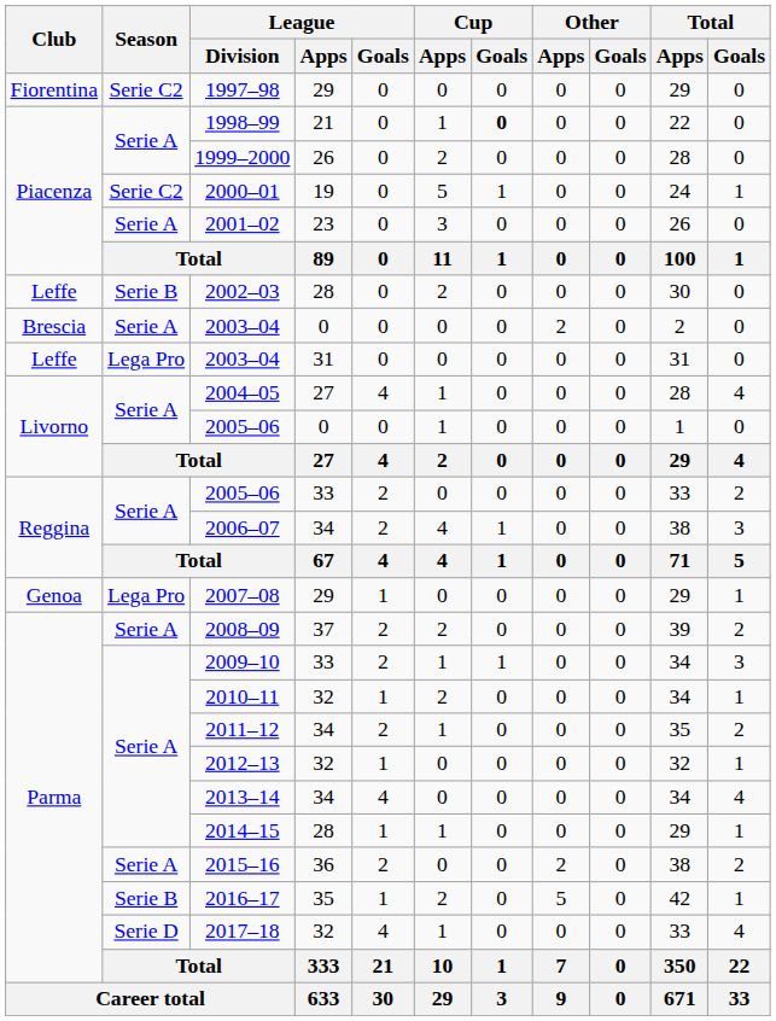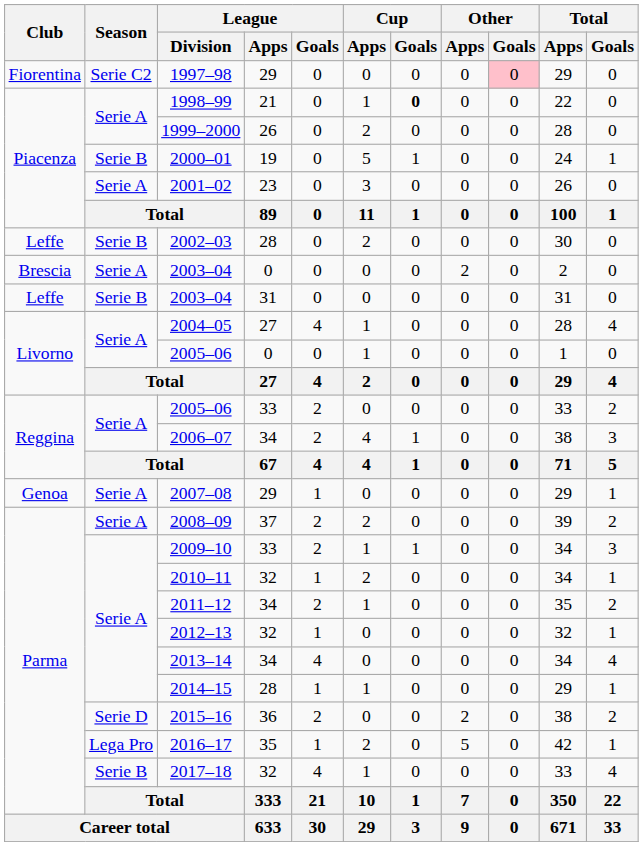1997–98 | Other / Goals: no background -> pink background
2000–01 | Season: Serie C2 -> Serie B
2003–04 / 31 | Season: Lega Pro -> Serie B
2007–08 | Season: Lega Pro -> Serie A
2015–16 | Season: Serie A -> Serie D
2016–17 | Season: Serie B -> Lega Pro
2017–18 | Season: Serie D -> Serie B
